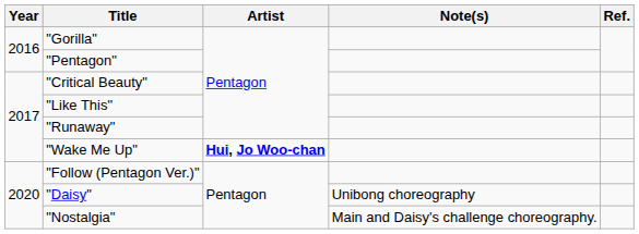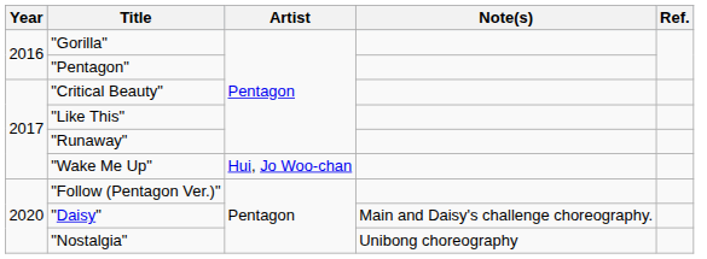"Wake Me Up" | Artist: bold -> normal
"Daisy" | Note(s): Unibong choreography -> Main and Daisy's challenge choreography.
"Nostalgia" | Note(s): Main and Daisy's challenge choreography. -> Unibong choreography
